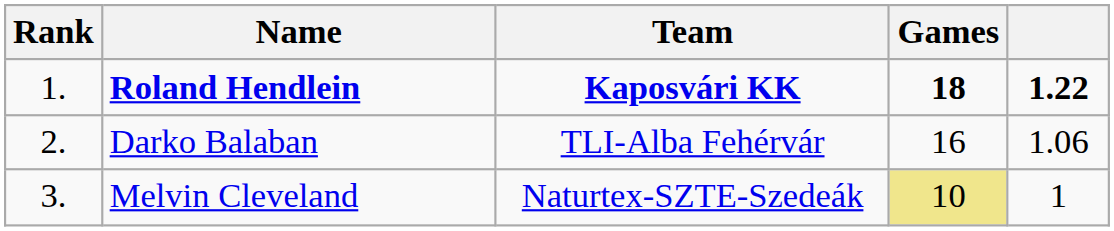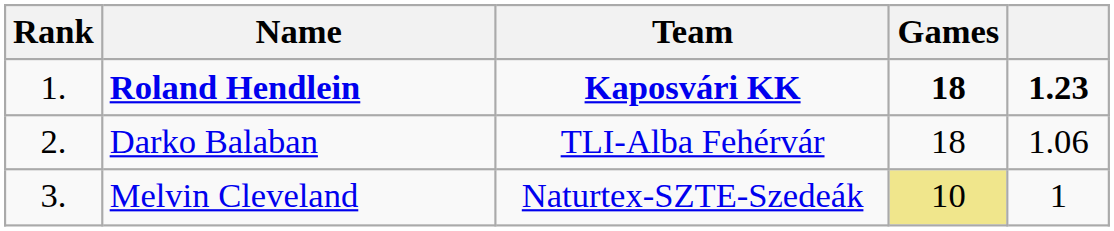Roland Hendlein | column 5: 1.22 -> 1.23
Darko Balaban | Games: 16 -> 18
